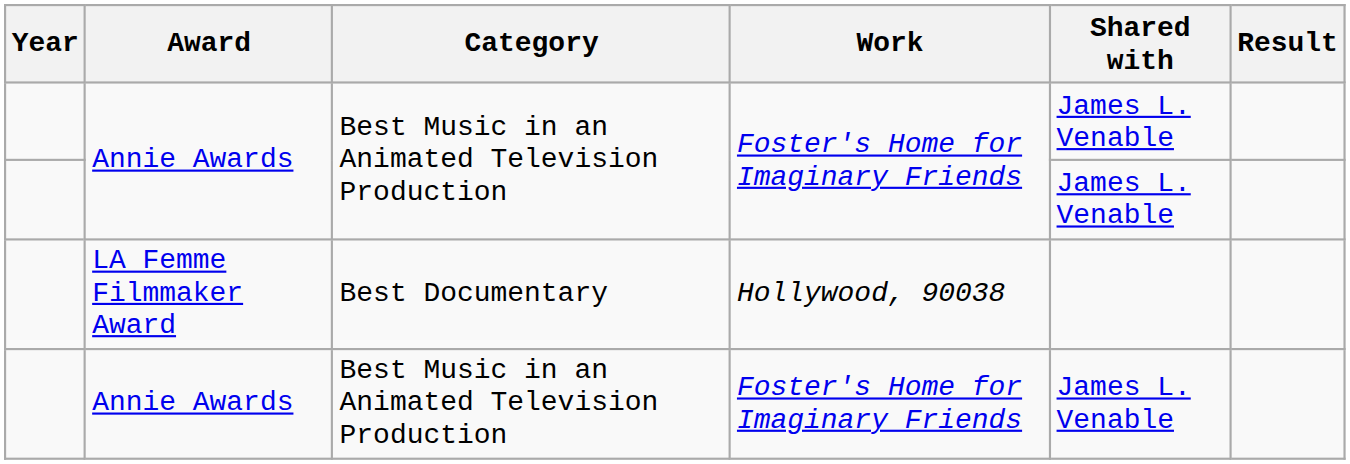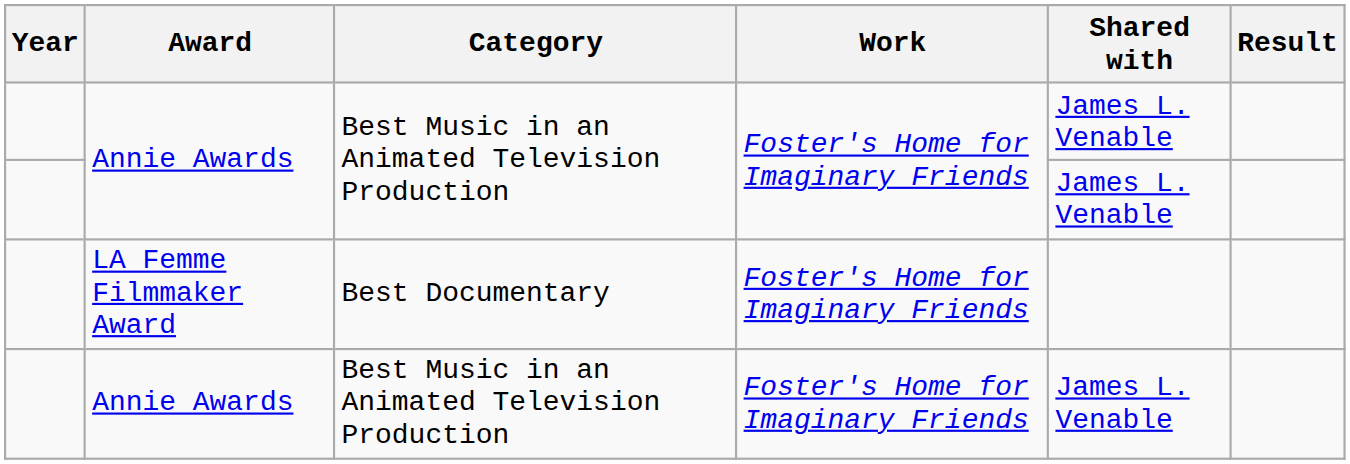LA Femme Filmmaker Award | Work: Hollywood, 90038 -> Foster's Home for Imaginary Friends
